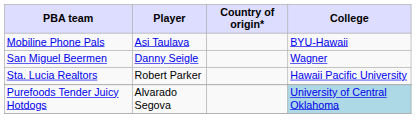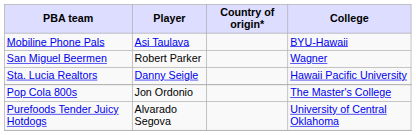San Miguel Beermen | Player: Danny Seigle -> Robert Parker
Sta. Lucia Realtors | Player: Robert Parker -> Danny Seigle
+ row: Pop Cola 800s | Jon Ordonio | The Master's College
Purefoods Tender Juicy Hotdogs | College: lightblue background -> no background
